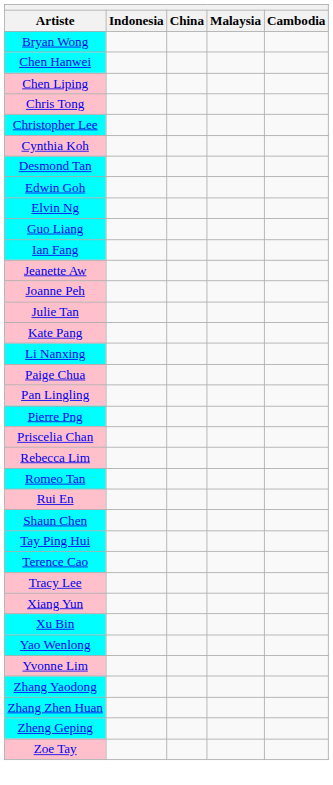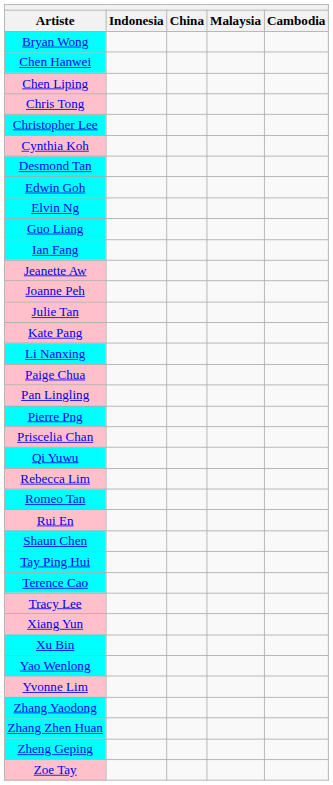+ row: Qi Yuwu
